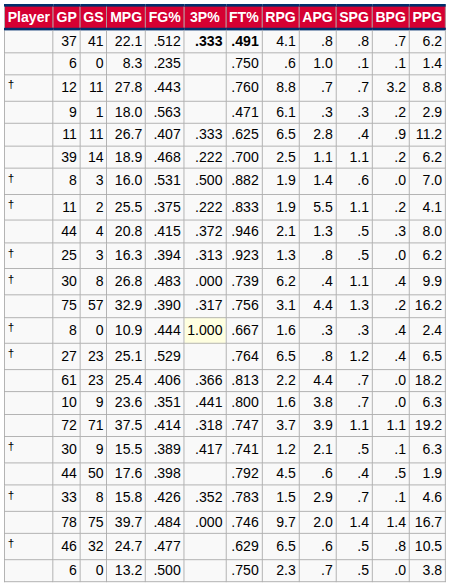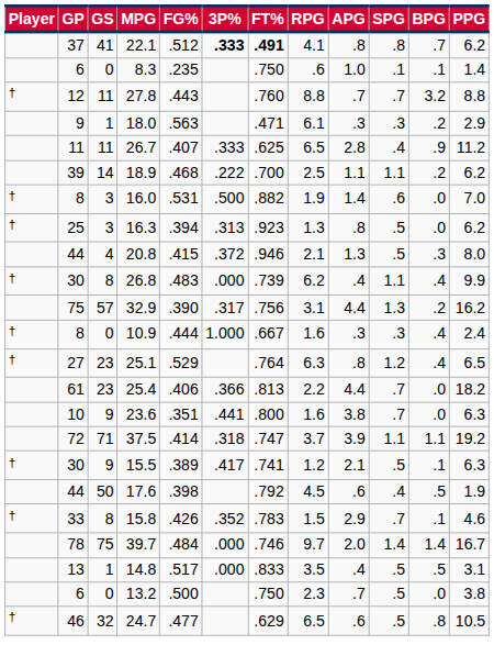- row: † | 11 | 2 | 25.5 | .375 | .222 | .833 | 1.9 | 5.5 | 1.1 | .2 | 4.1
rows swapped: 20.8 <-> 16.3
10.9 | 3P%: lightyellow background -> no background
25.1 | RPG: 6.5 -> 6.3
+ row: 13 | 1 | 14.8 | .517 | .000 | .833 | 3.5 | .4 | .5 | .5 | 3.1
rows swapped: 13.2 <-> 24.7
